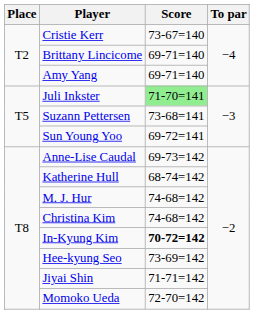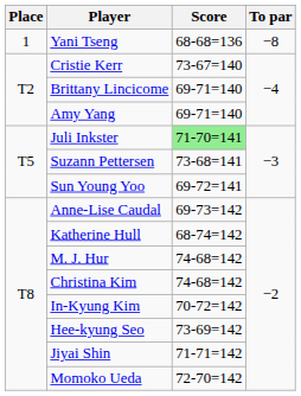+ row: 1 | Yani Tseng | 68-68=136 | −8
In-Kyung Kim | Score: bold -> normal
